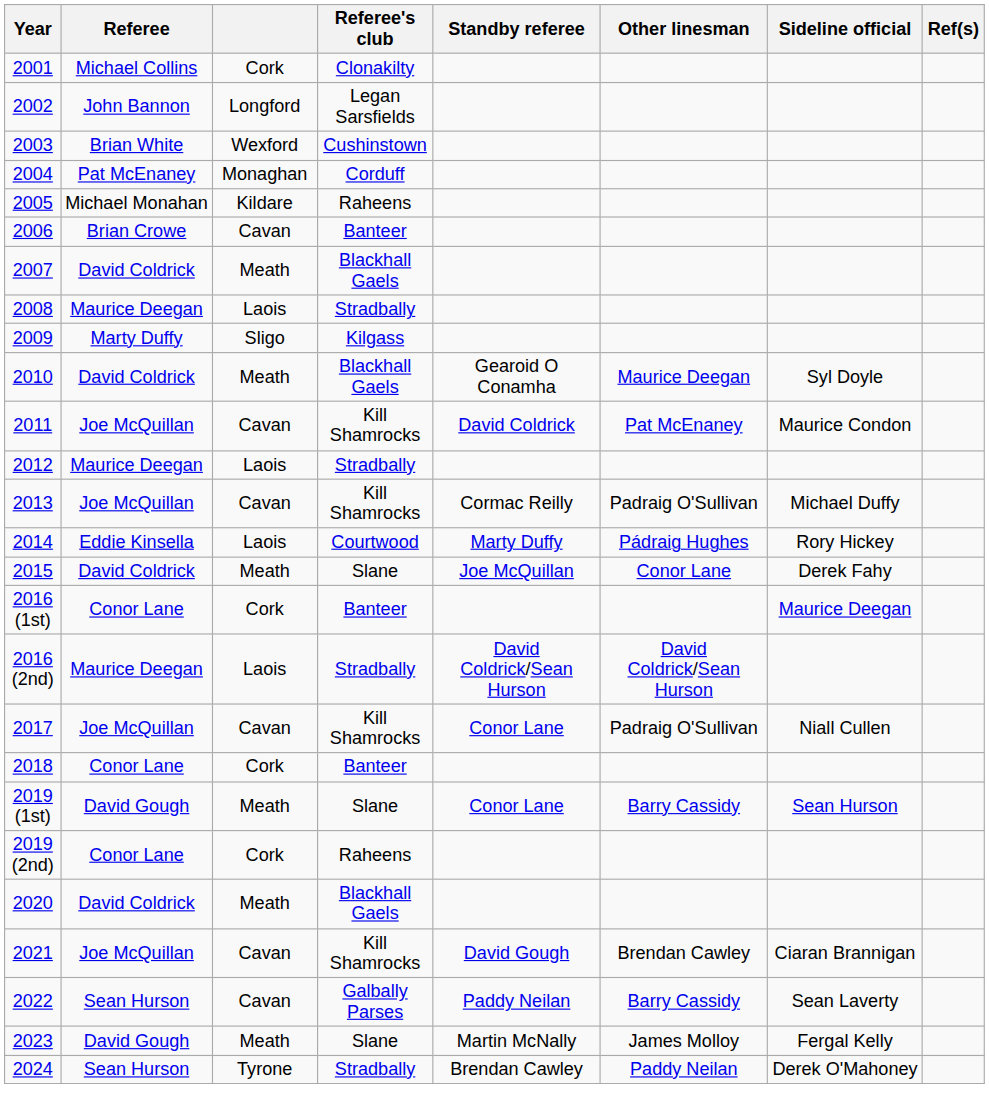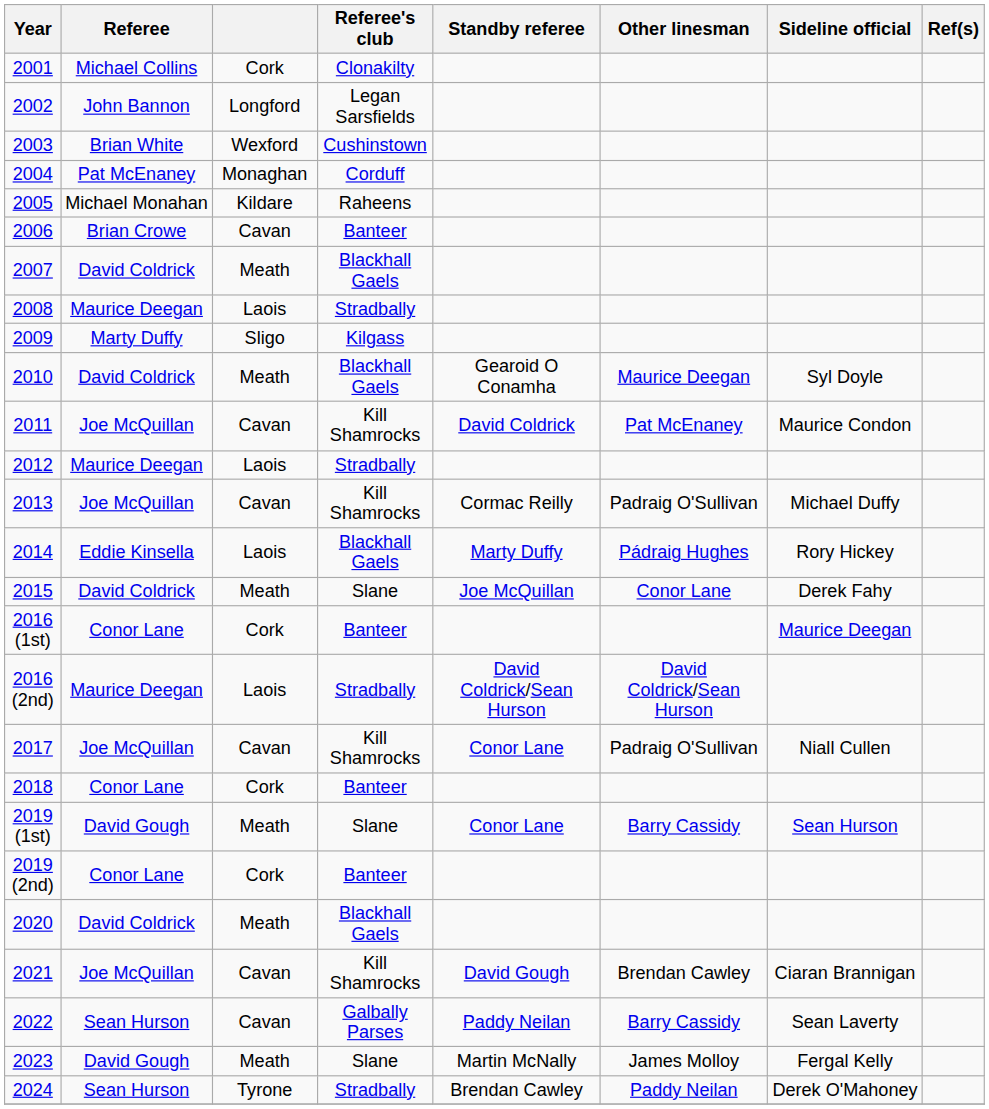2014 | Referee's club: Courtwood -> Blackhall Gaels
2019 (2nd) | Referee's club: Raheens -> Banteer
